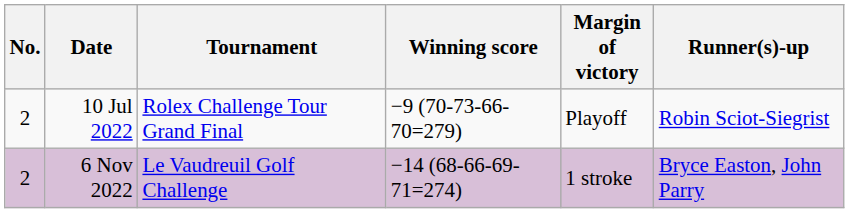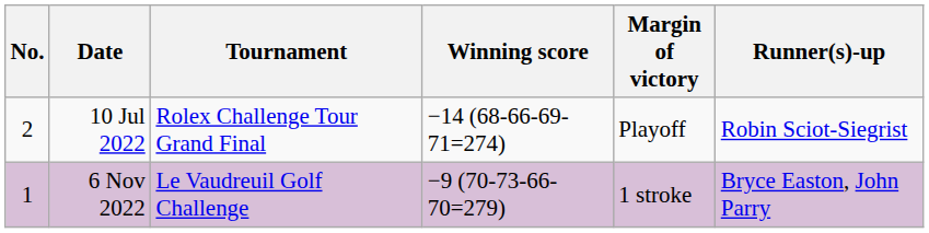10 Jul 2022 | Winning score: −9 (70-73-66-70=279) -> −14 (68-66-69-71=274)
6 Nov 2022 | No.: 2 -> 1
6 Nov 2022 | Winning score: −14 (68-66-69-71=274) -> −9 (70-73-66-70=279)
